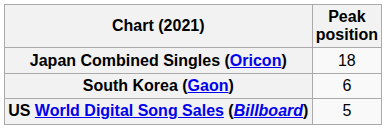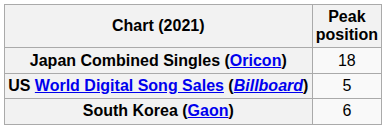rows swapped: South Korea (Gaon) <-> US World Digital Song Sales (Billboard)
